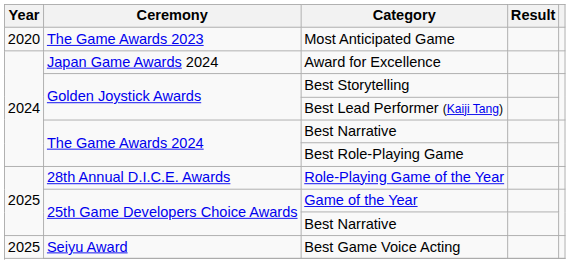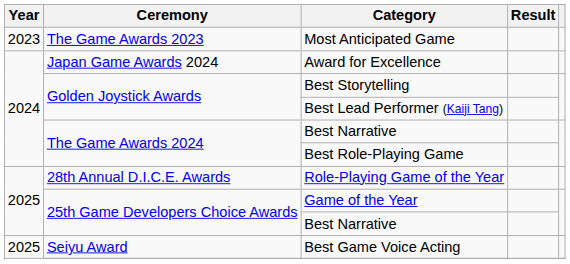Most Anticipated Game | Year: 2020 -> 2023
